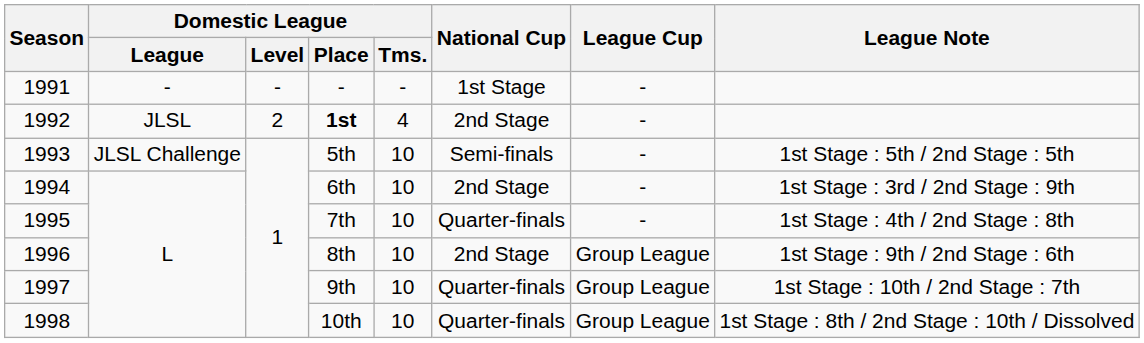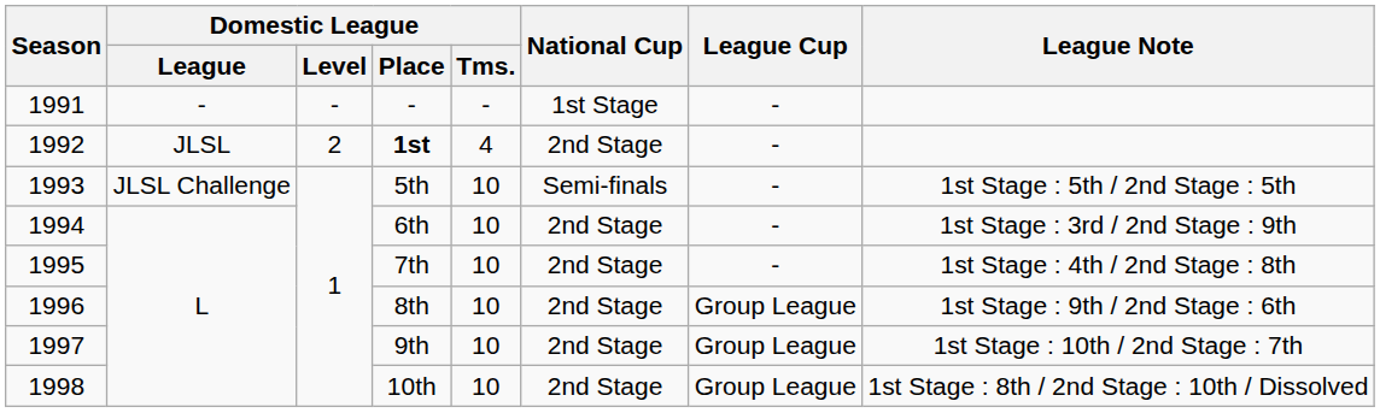7th | National Cup: Quarter-finals -> 2nd Stage
9th | National Cup: Quarter-finals -> 2nd Stage
10th | National Cup: Quarter-finals -> 2nd Stage
